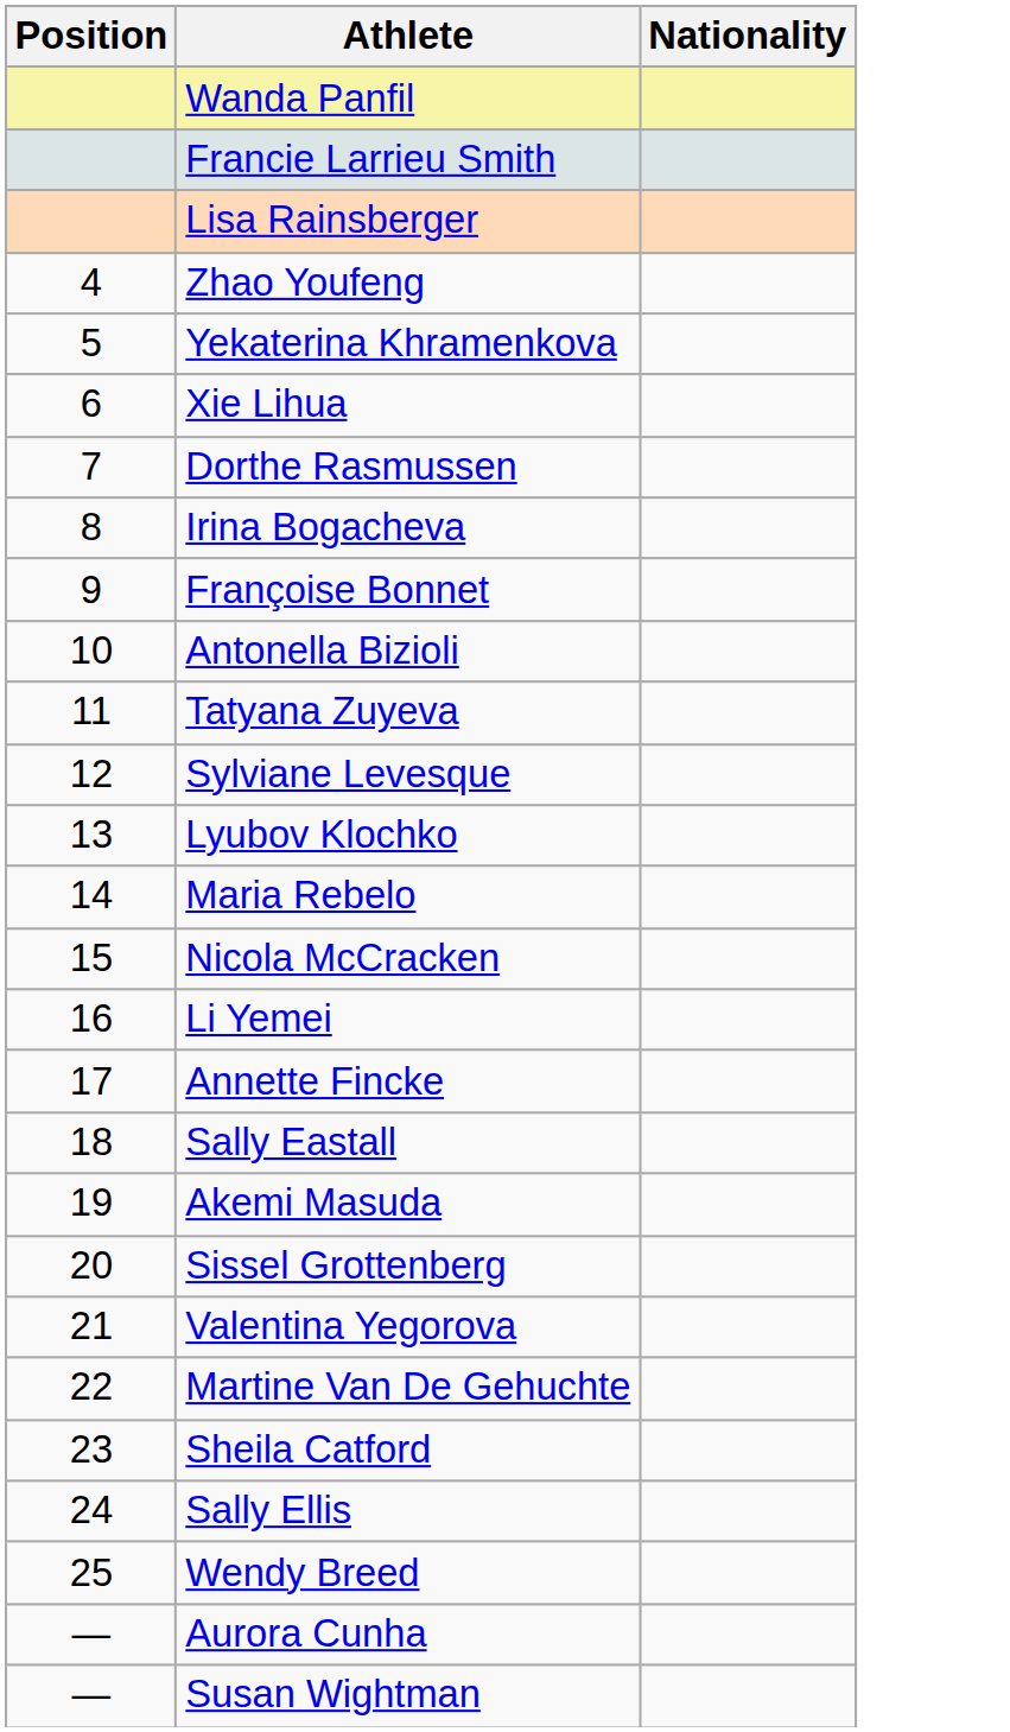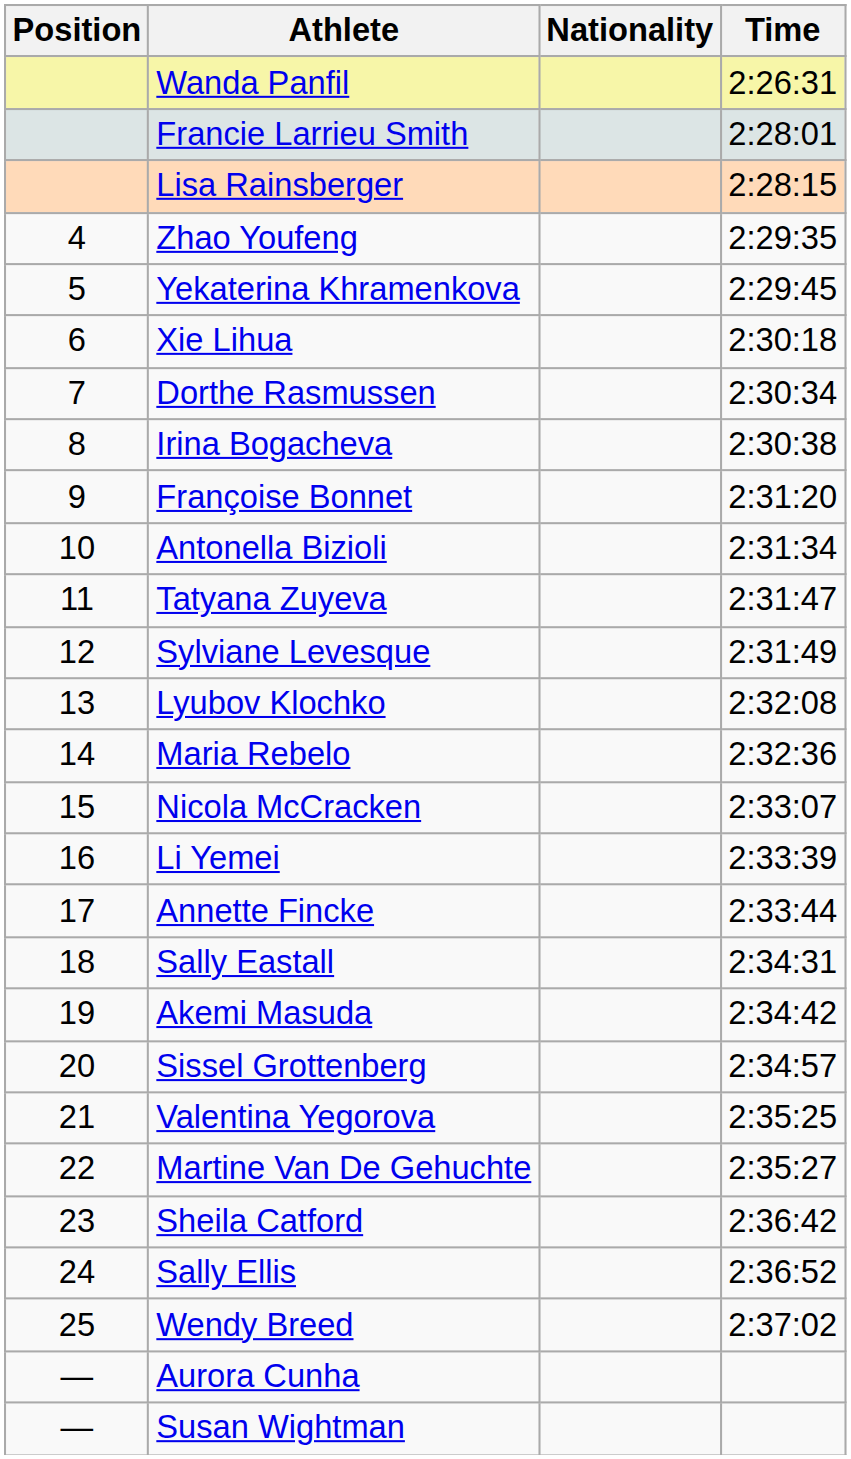+ column: Time | 2:26:31 | 2:28:01 | 2:28:15 | 2:29:35 | 2:29:45 | 2:30:18 | 2:30:34 | 2:30:38 | 2:31:20 | 2:31:34 | 2:31:47 | 2:31:49 | 2:32:08 | 2:32:36 | 2:33:07 | 2:33:39 | 2:33:44 | 2:34:31 | 2:34:42 | 2:34:57 | 2:35:25 | 2:35:27 | 2:36:42 | 2:36:52 | 2:37:02
